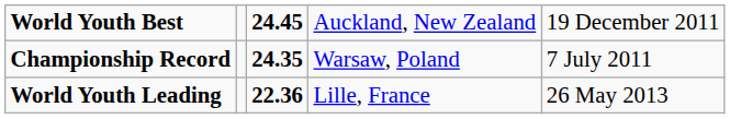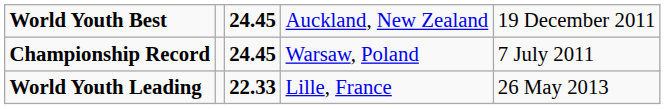Championship Record | column 3: 24.35 -> 24.45
World Youth Leading | column 3: 22.36 -> 22.33
